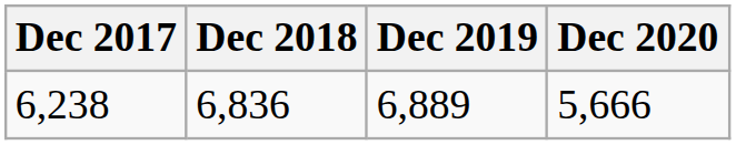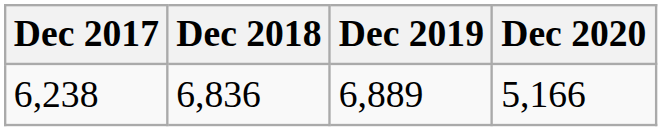6,238 | Dec 2020: 5,666 -> 5,166
